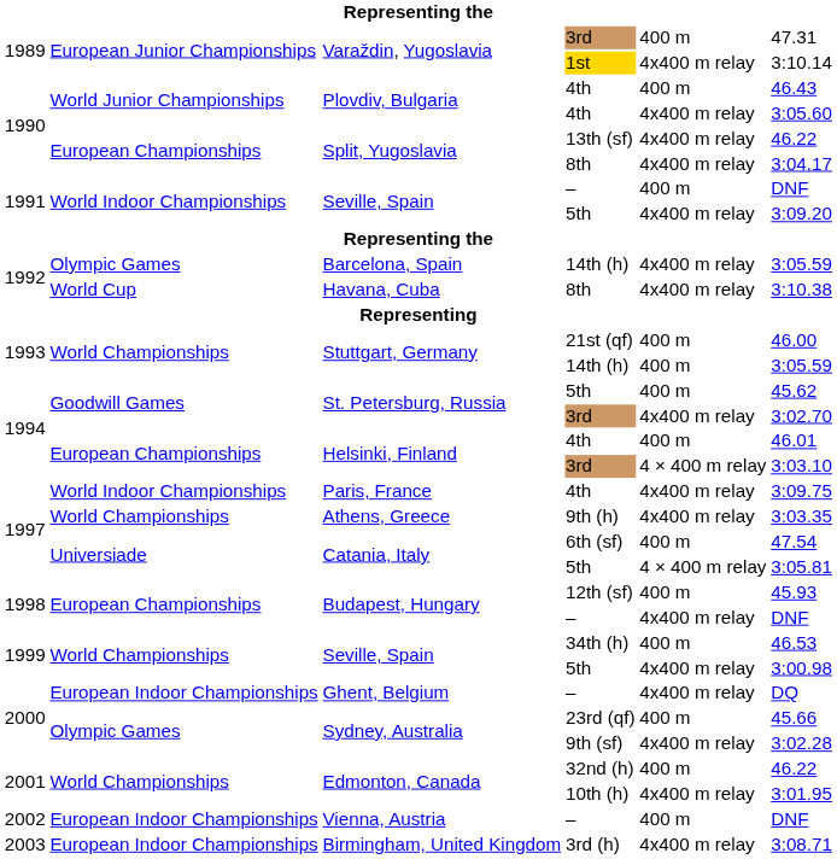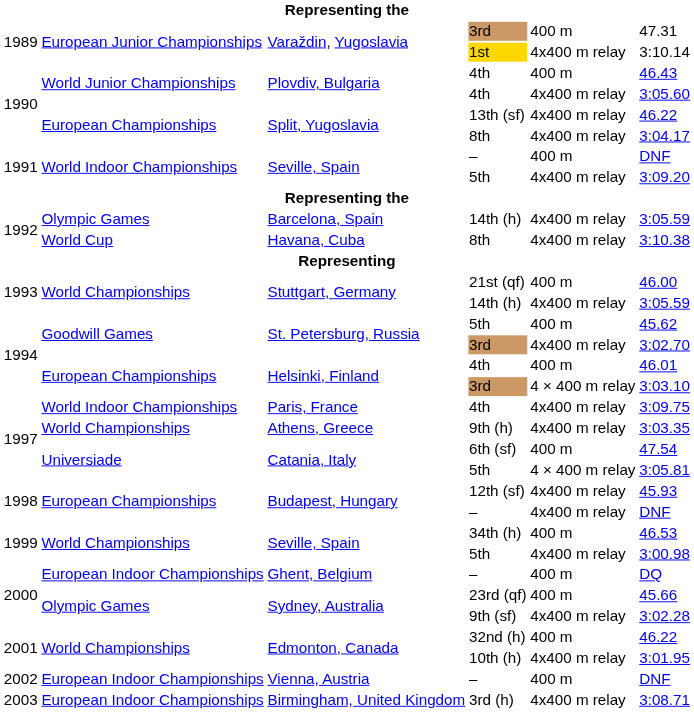Stuttgart, Germany / 14th (h) | column 5: 400 m -> 4x400 m relay
Budapest, Hungary / 12th (sf) | column 5: 400 m -> 4x400 m relay
Ghent, Belgium | column 5: 4x400 m relay -> 400 m
